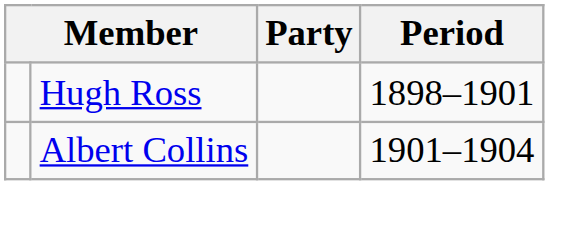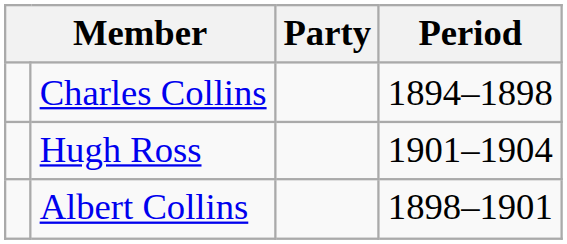+ row: Charles Collins | 1894–1898
Hugh Ross | Period: 1898–1901 -> 1901–1904
Albert Collins | Period: 1901–1904 -> 1898–1901
